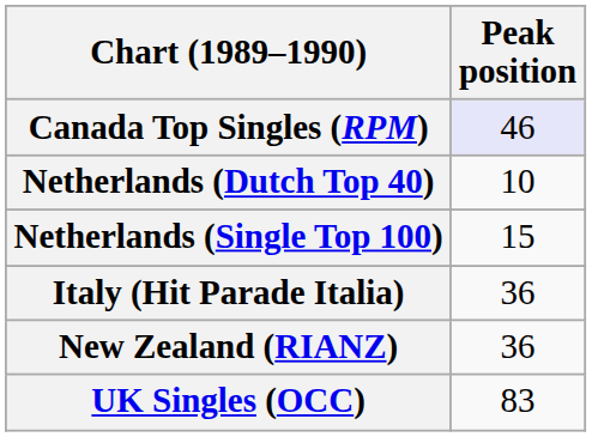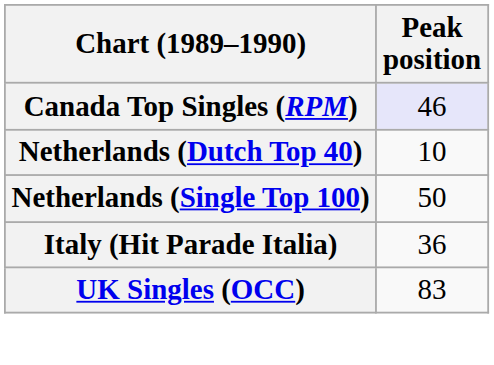Netherlands (Single Top 100) | Peak position: 15 -> 50
- row: New Zealand (RIANZ) | 36
